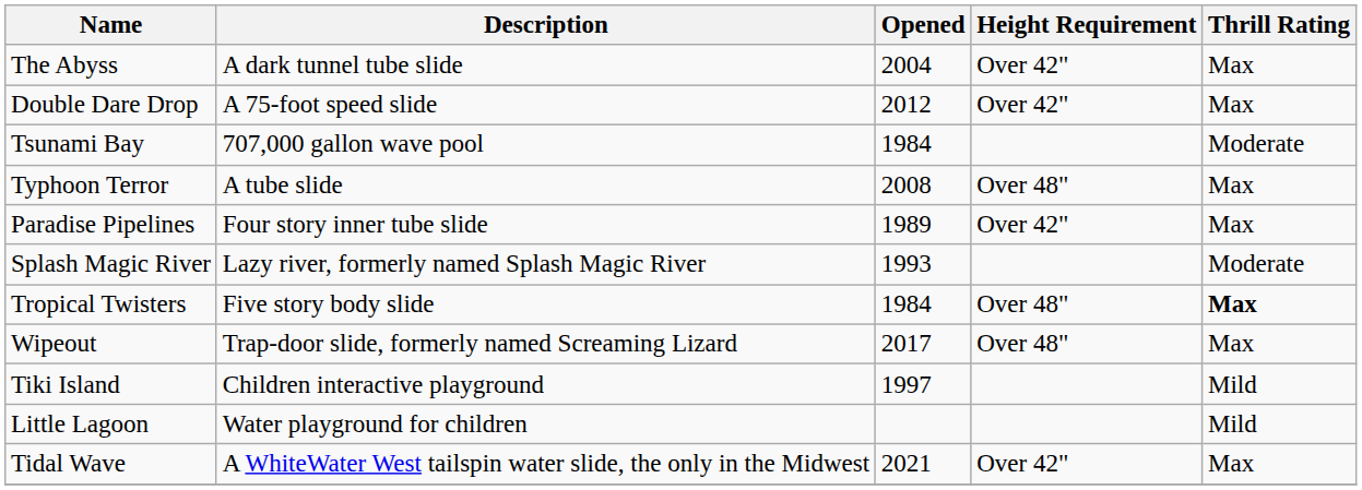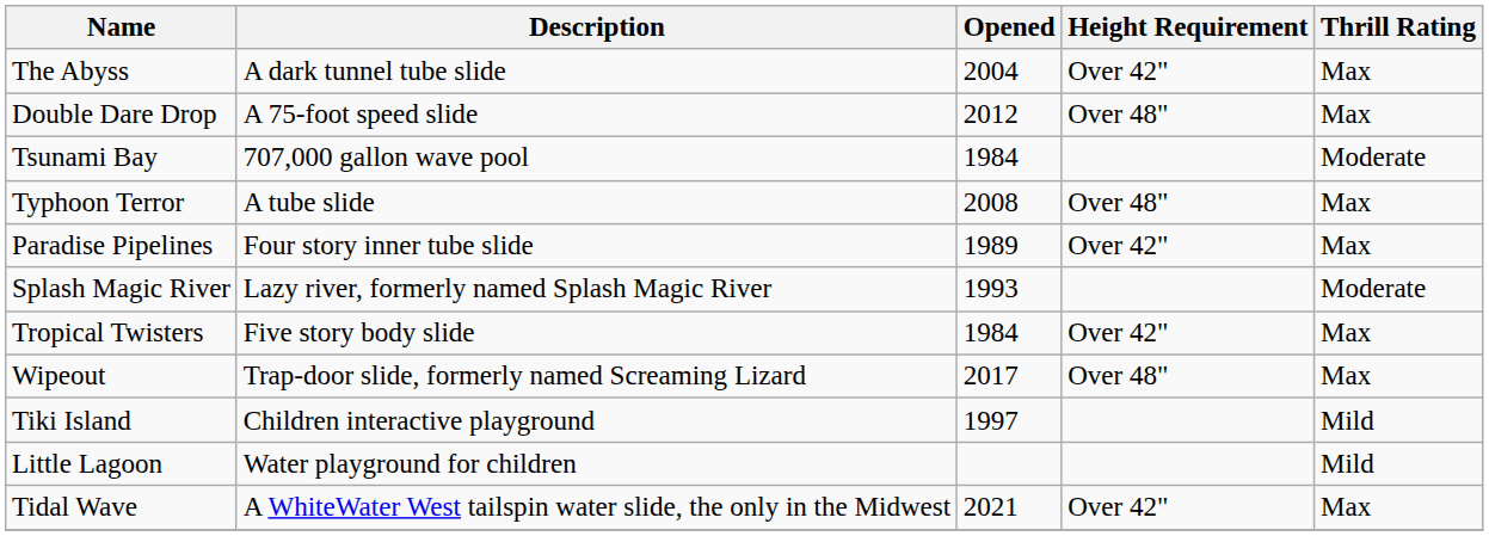Double Dare Drop | Height Requirement: Over 42" -> Over 48"
Tropical Twisters | Height Requirement: Over 48" -> Over 42"
Tropical Twisters | Thrill Rating: bold -> normal
